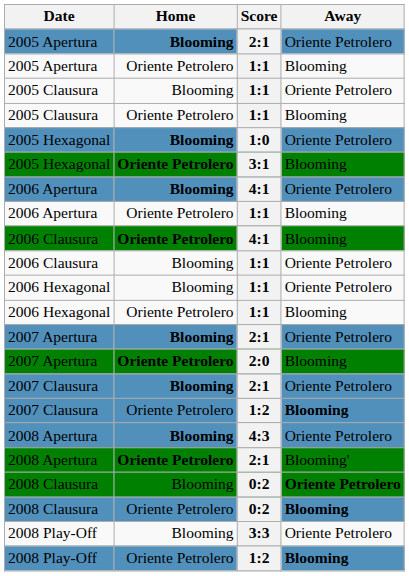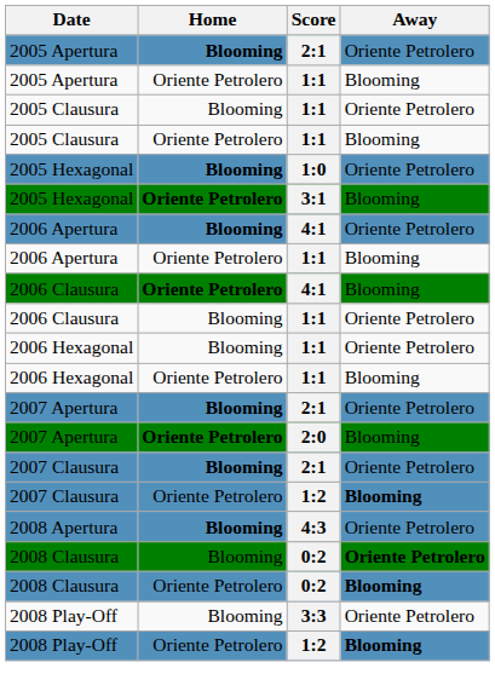- row: 2008 Apertura | Oriente Petrolero | 2:1 | Blooming'
